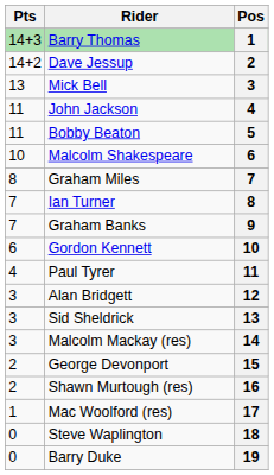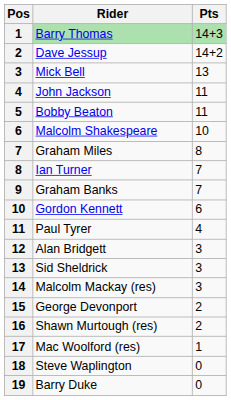columns swapped: Pos <-> Pts
